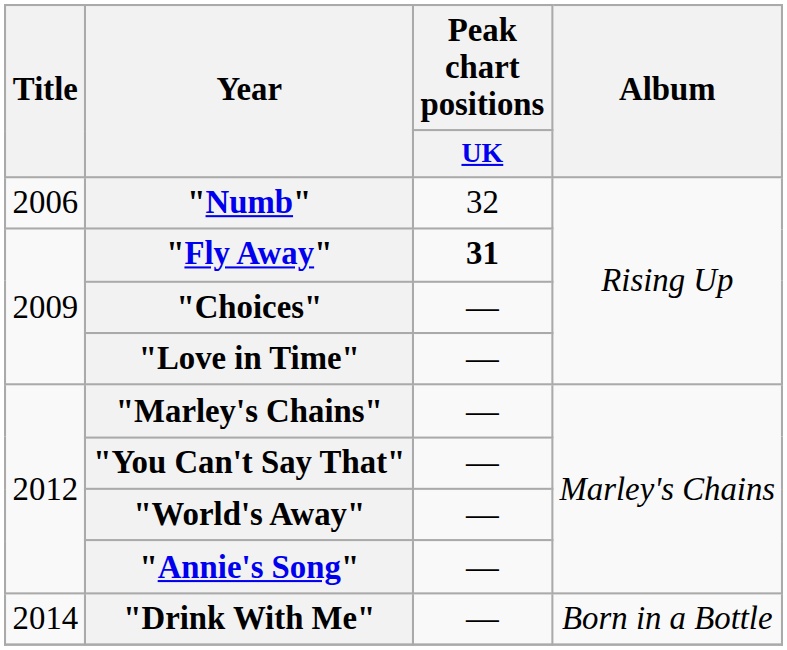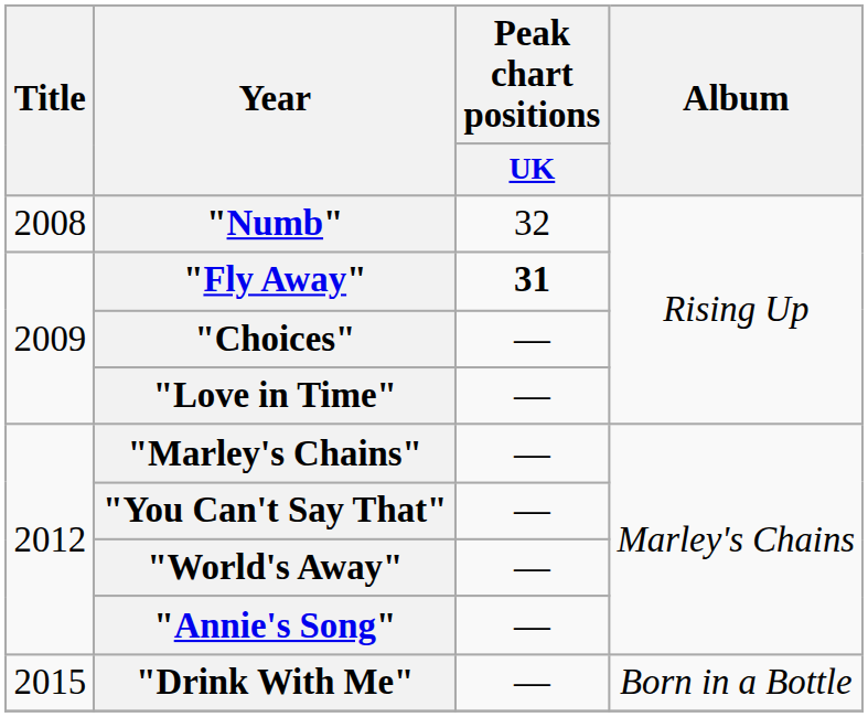"Numb" | Title: 2006 -> 2008
"Drink With Me" | Title: 2014 -> 2015
